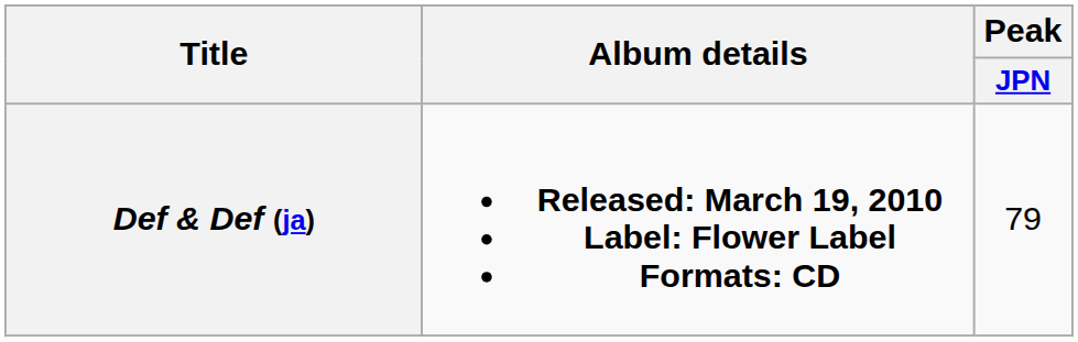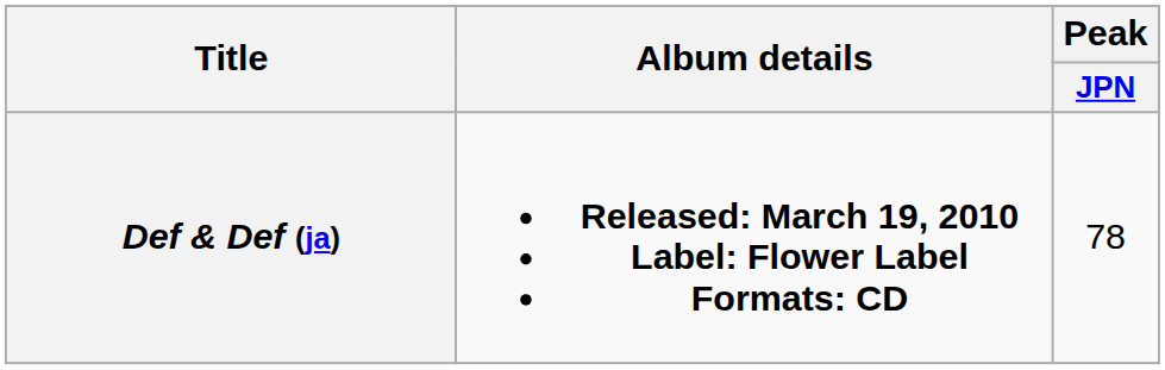Def & Def (ja) | Peak / JPN: 79 -> 78
